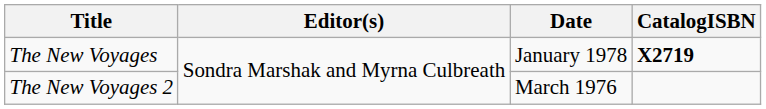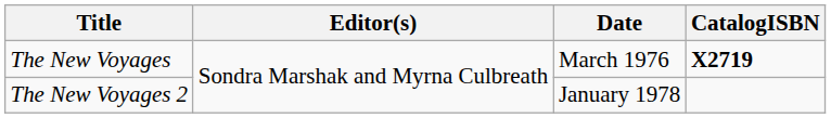The New Voyages | Date: January 1978 -> March 1976
The New Voyages 2 | Date: March 1976 -> January 1978
